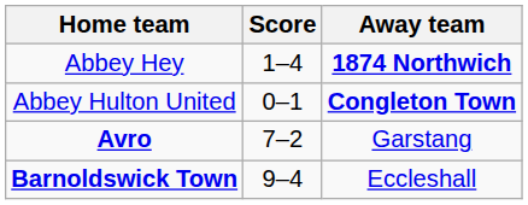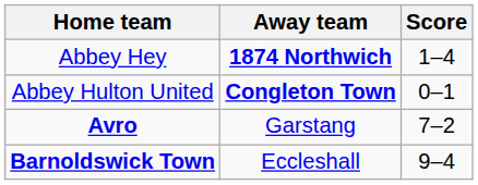columns swapped: Score <-> Away team
